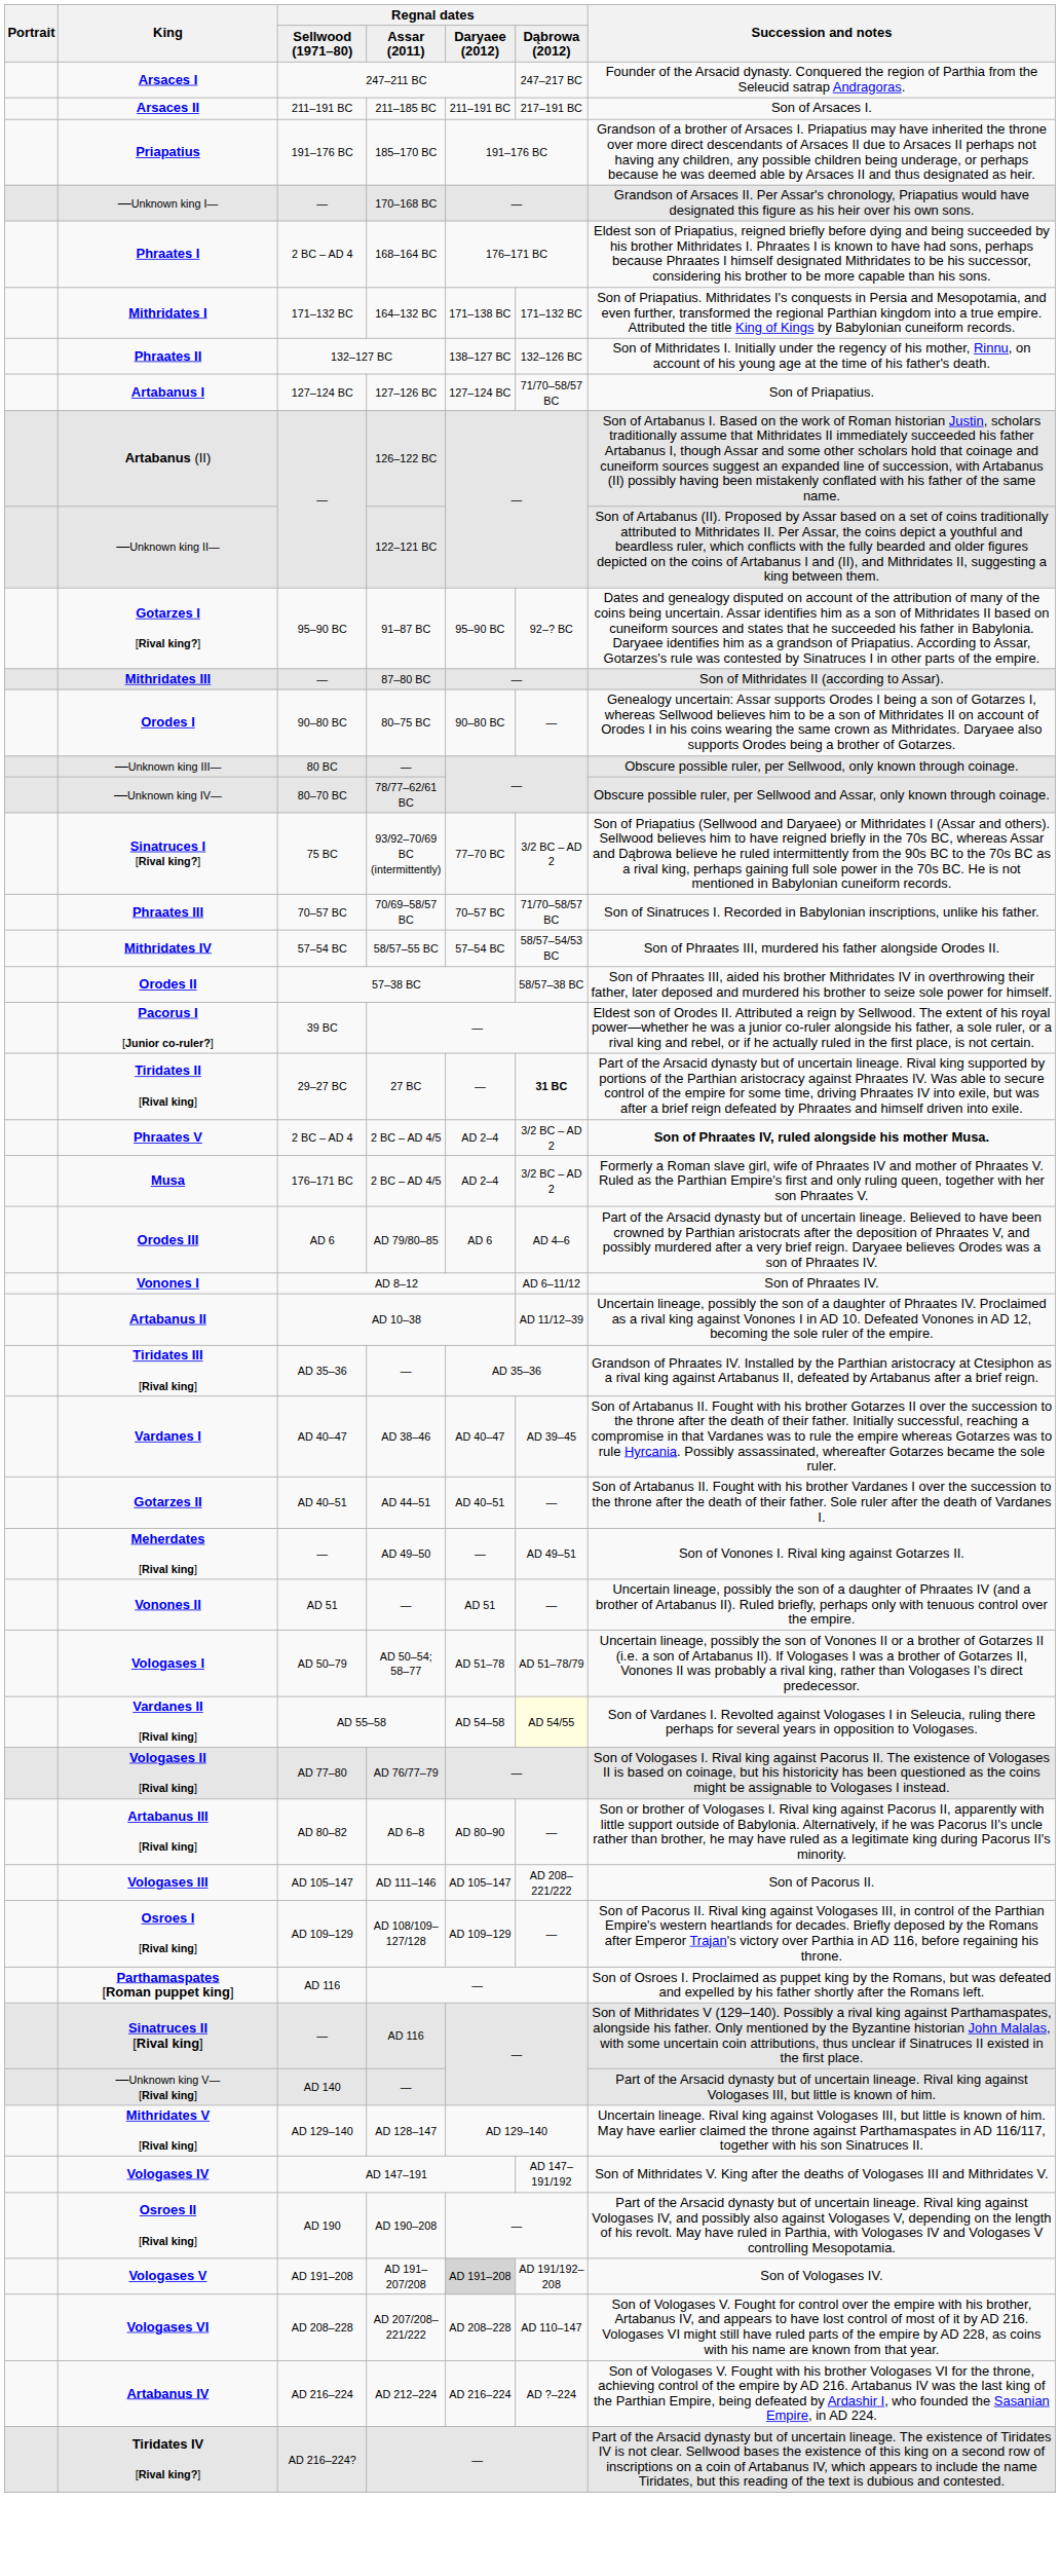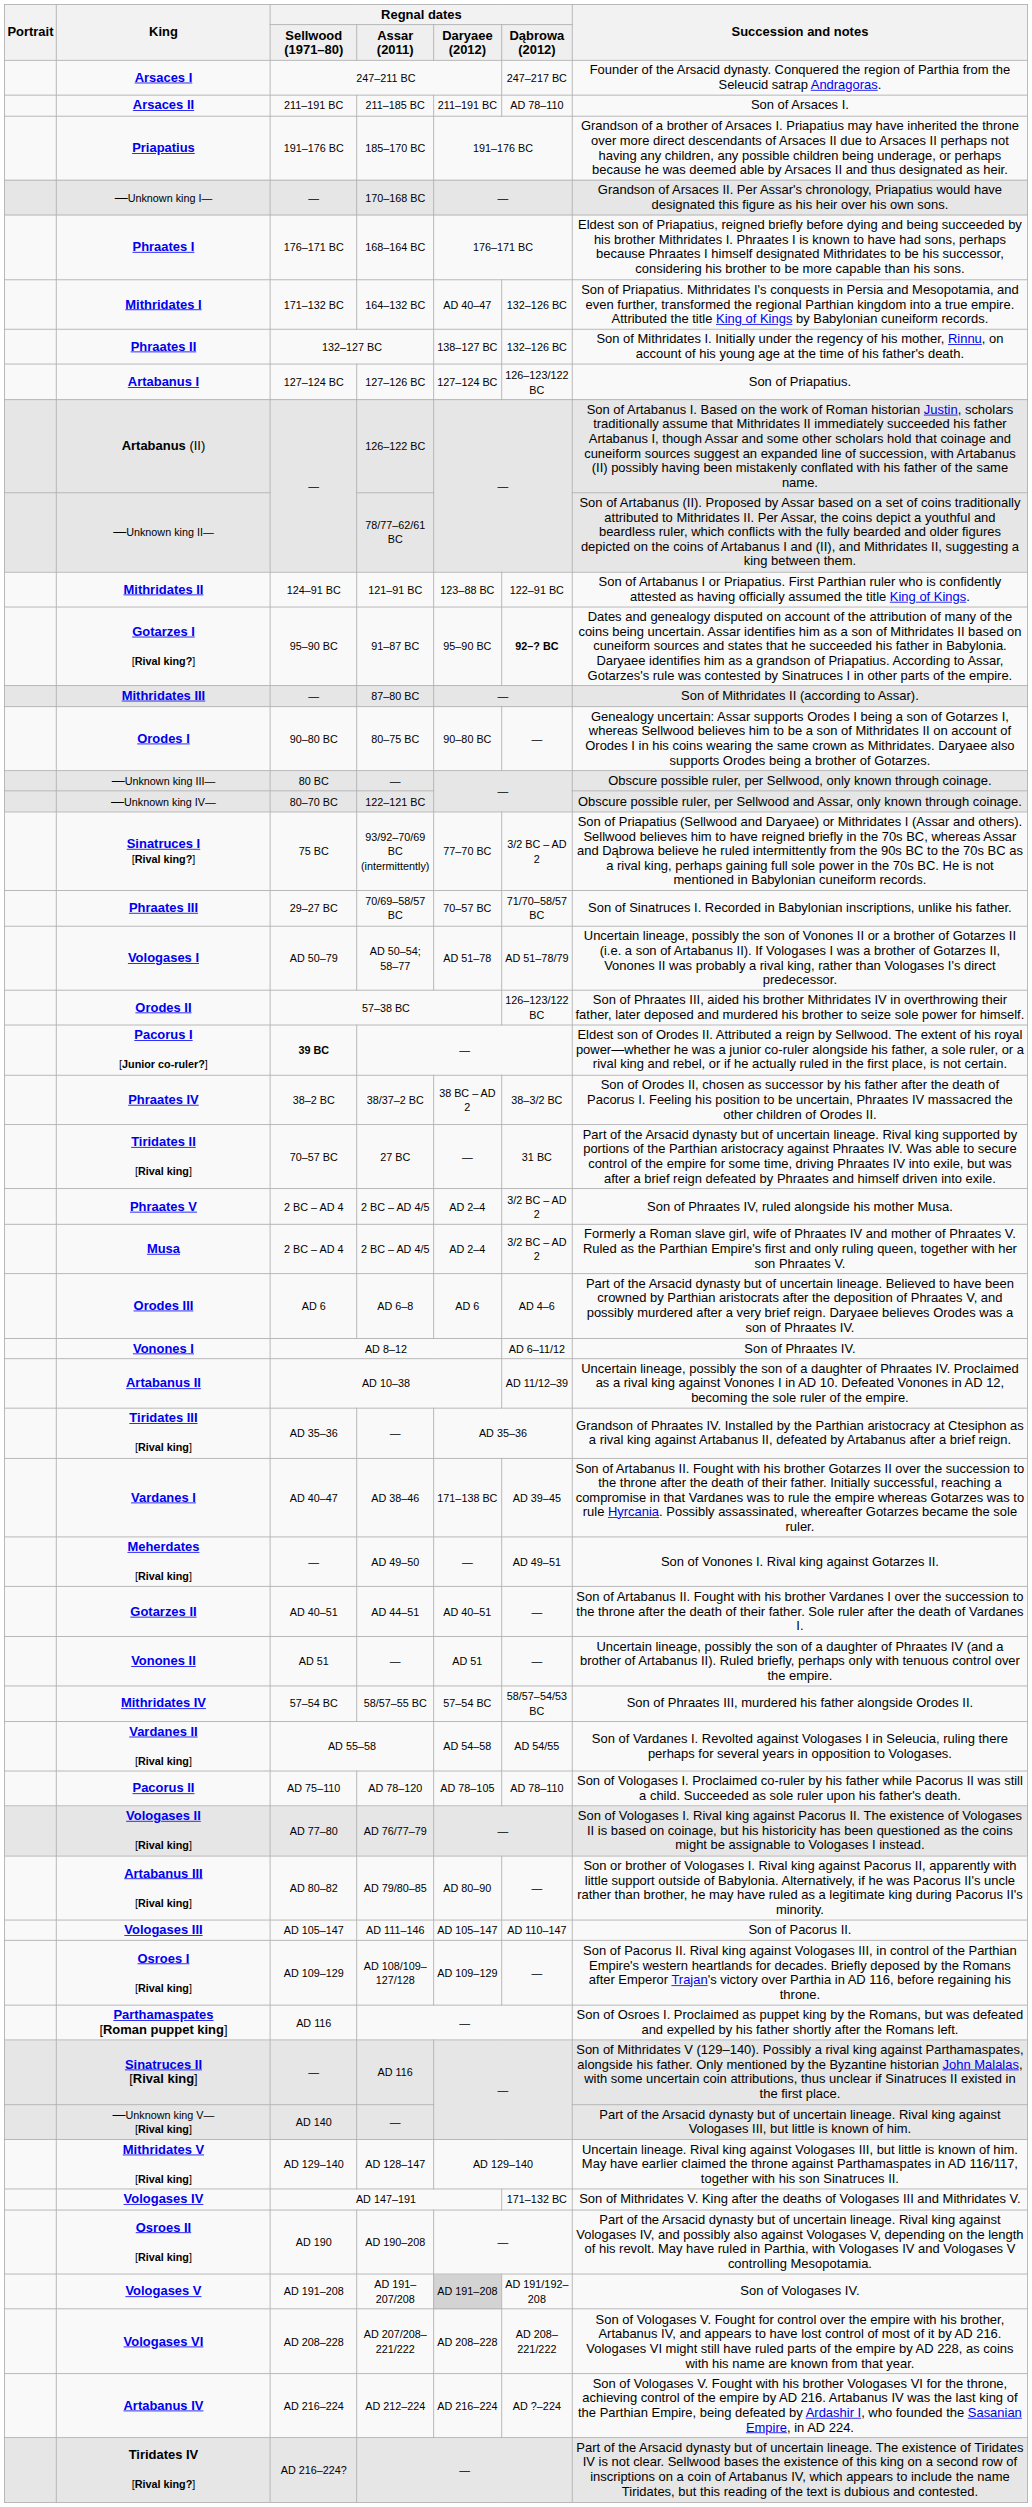Arsaces II | column 6: 217–191 BC -> AD 78–110
Phraates I | column 3: 2 BC – AD 4 -> 176–171 BC
Mithridates I | column 5: 171–138 BC -> AD 40–47
Mithridates I | column 6: 171–132 BC -> 132–126 BC
Artabanus I | column 6: 71/70–58/57 BC -> 126–123/122 BC
—Unknown king II— | column 4: 122–121 BC -> 78/77–62/61 BC
+ row: Mithridates II | 124–91 BC | 121–91 BC | 123–88 BC | 122–91 BC | Son of Artabanus I or Priapatius. First Parthian ruler who is confidently attested as having officially assumed the title King of Kings.
Gotarzes I [Rival king?] | column 6: normal -> bold
—Unknown king IV— | column 4: 78/77–62/61 BC -> 122–121 BC
Phraates III | column 3: 70–57 BC -> 29–27 BC
rows swapped: Mithridates IV <-> Vologases I
Orodes II | column 6: 58/57–38 BC -> 126–123/122 BC
Pacorus I [Junior co-ruler?] | column 3: normal -> bold
+ row: Phraates IV | 38–2 BC | 38/37–2 BC | 38 BC – AD 2 | 38–3/2 BC | Son of Orodes II, chosen as successor by his father after the death of Pacorus I. Feeling his position to be uncertain, Phraates IV massacred the other children of Orodes II.
Tiridates II [Rival king] | column 3: 29–27 BC -> 70–57 BC
Tiridates II [Rival king] | column 6: bold -> normal
Phraates V | Succession and notes: bold -> normal
Musa | column 3: 176–171 BC -> 2 BC – AD 4
Orodes III | column 4: AD 79/80–85 -> AD 6–8
Vardanes I | column 5: AD 40–47 -> 171–138 BC
rows swapped: Gotarzes II <-> Meherdates [Rival king]
Vardanes II [Rival king] | column 6: lightyellow background -> no background
+ row: Pacorus II | AD 75–110 | AD 78–120 | AD 78–105 | AD 78–110 | Son of Vologases I. Proclaimed co-ruler by his father while Pacorus II was still a child. Succeeded as sole ruler upon his father's death.
Artabanus III [Rival king] | column 4: AD 6–8 -> AD 79/80–85
Vologases III | column 6: AD 208–221/222 -> AD 110–147
Vologases IV | column 6: AD 147–191/192 -> 171–132 BC
Vologases VI | column 6: AD 110–147 -> AD 208–221/222
